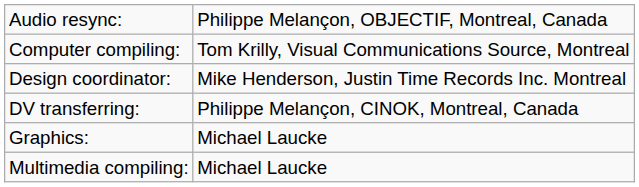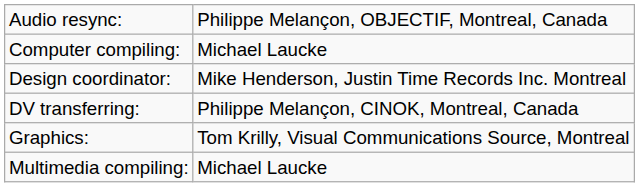Computer compiling: | column 2: Tom Krilly, Visual Communications Source, Montreal -> Michael Laucke
Graphics: | column 2: Michael Laucke -> Tom Krilly, Visual Communications Source, Montreal
